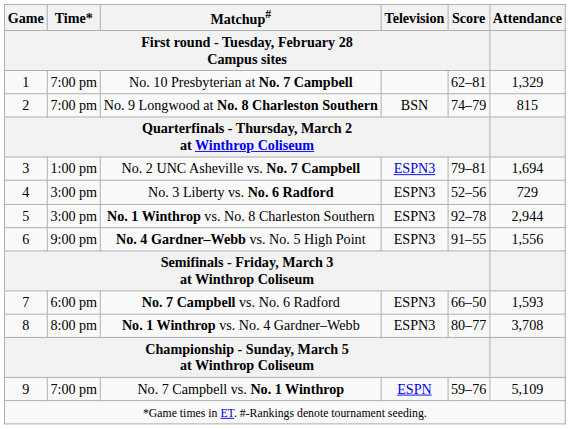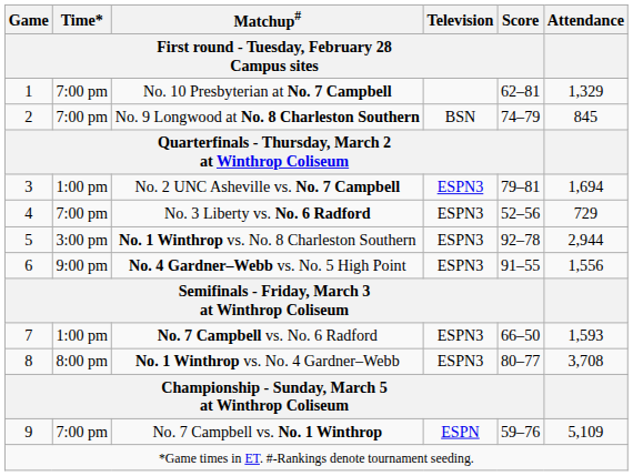No. 9 Longwood at No. 8 Charleston Southern | Attendance: 815 -> 845
No. 3 Liberty vs. No. 6 Radford | Time* / First round - Tuesday, February 28 Campus sites: 3:00 pm -> 7:00 pm
No. 7 Campbell vs. No. 6 Radford | Time* / First round - Tuesday, February 28 Campus sites: 6:00 pm -> 1:00 pm
